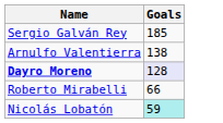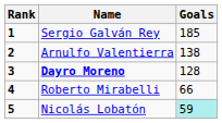+ column: Rank | 1 | 2 | 3 | 4 | 5
Dayro Moreno | Goals: lavender background -> no background
